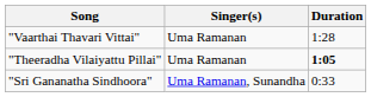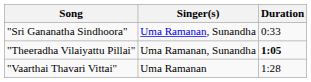rows swapped: "Sri Gananatha Sindhoora" <-> "Vaarthai Thavari Vittai"
"Theeradha Vilaiyattu Pillai" | Singer(s): Uma Ramanan -> Uma Ramanan, Sunandha
